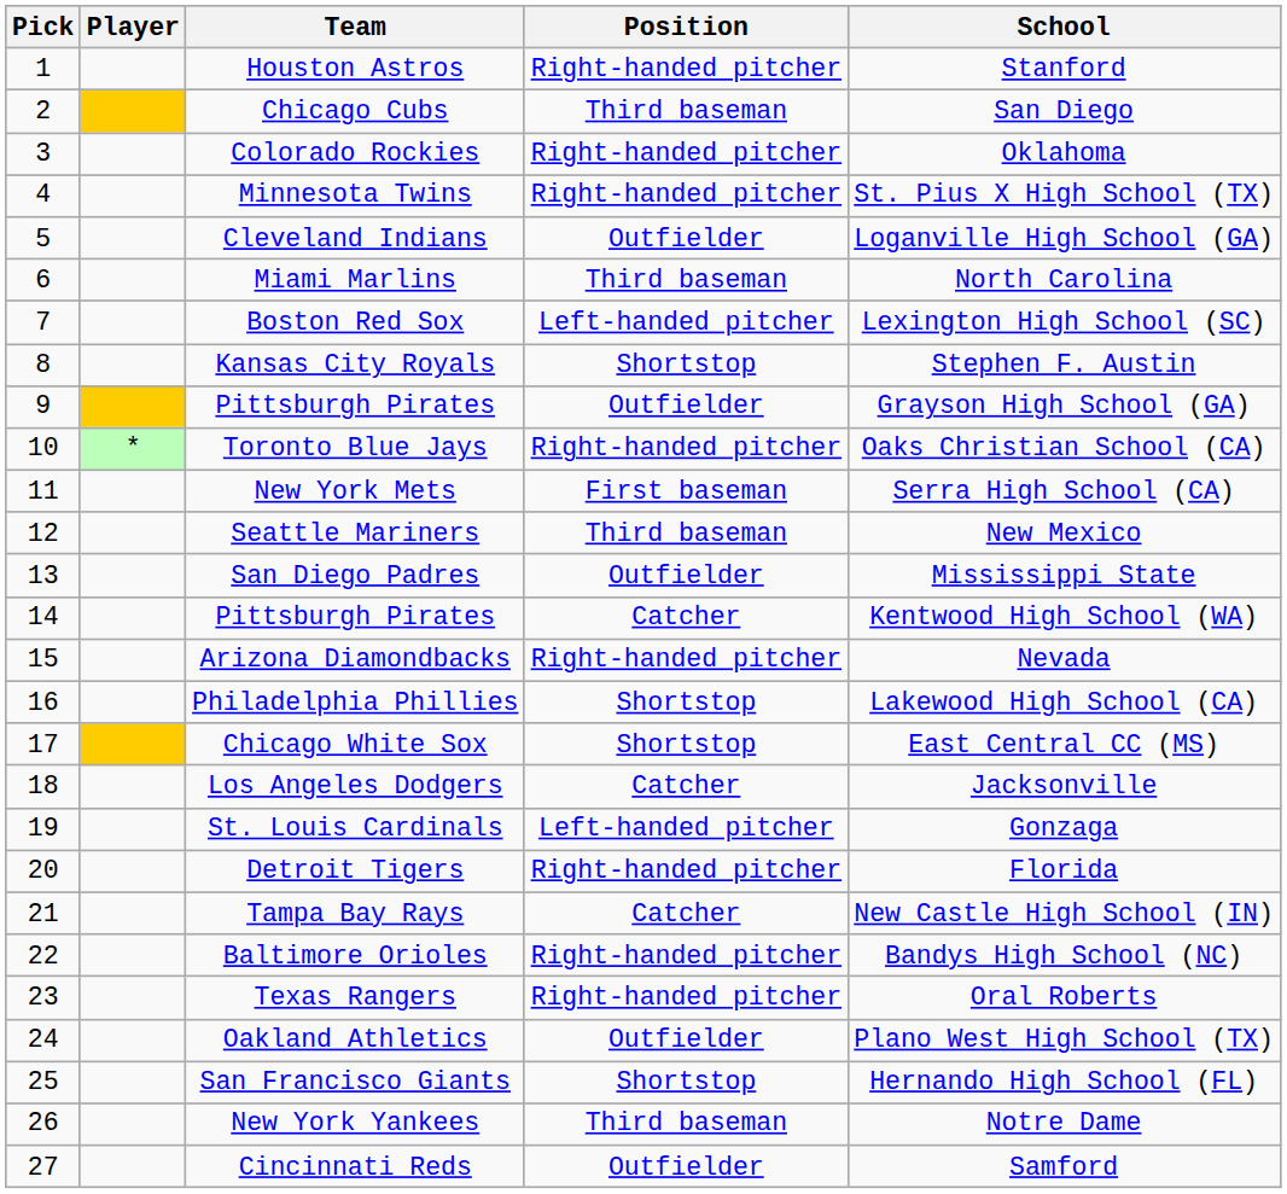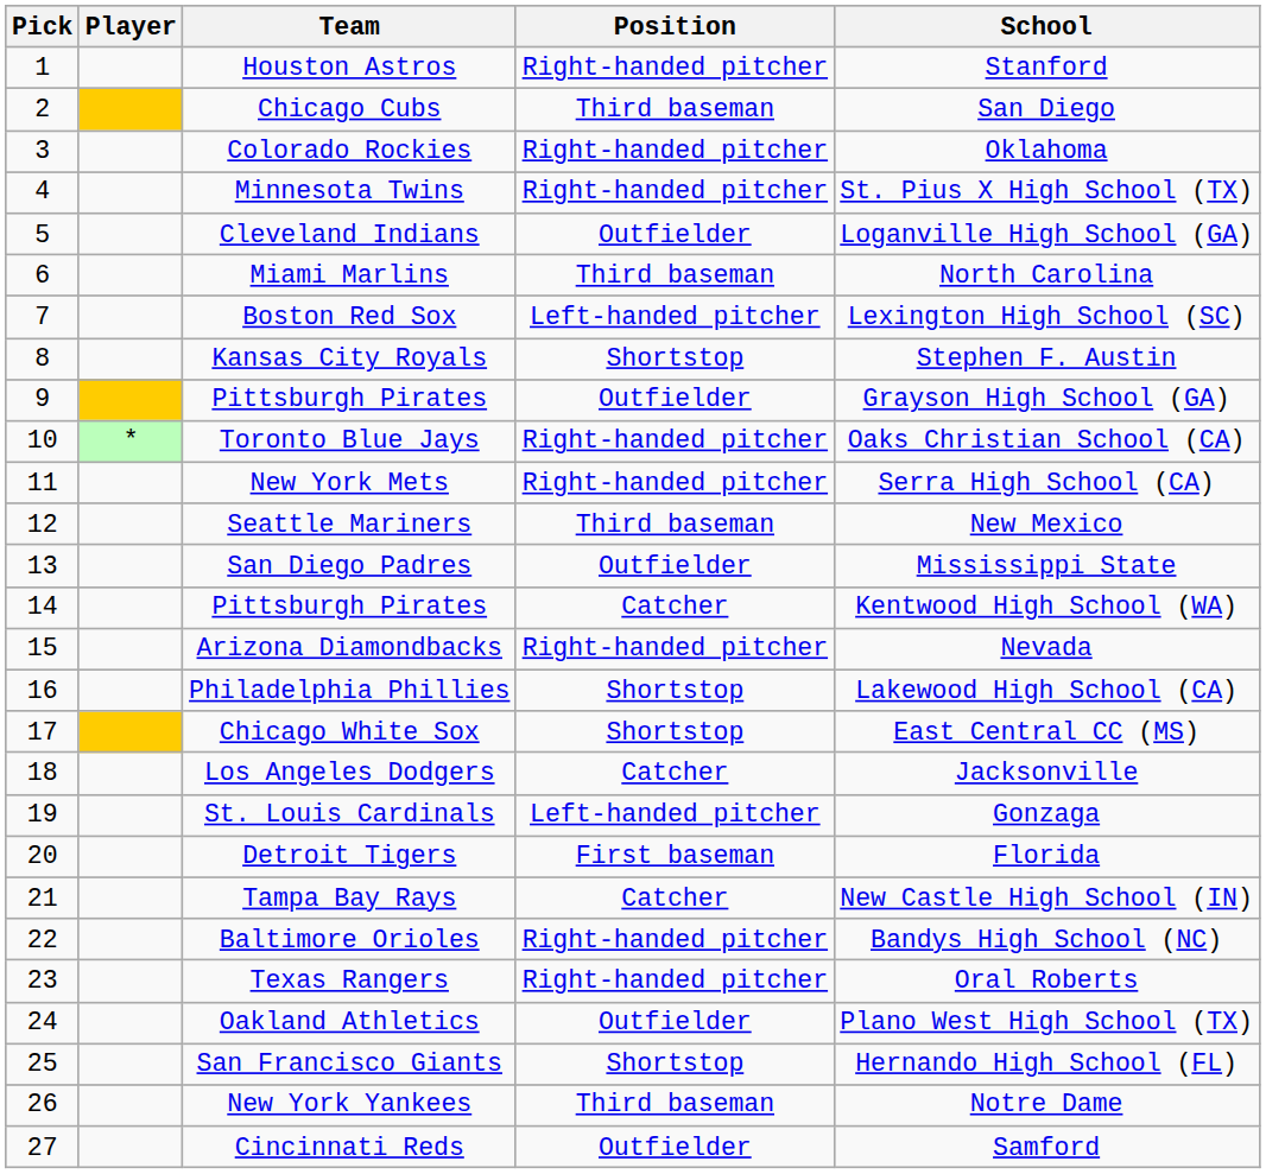New York Mets | Position: First baseman -> Right-handed pitcher
Detroit Tigers | Position: Right-handed pitcher -> First baseman
